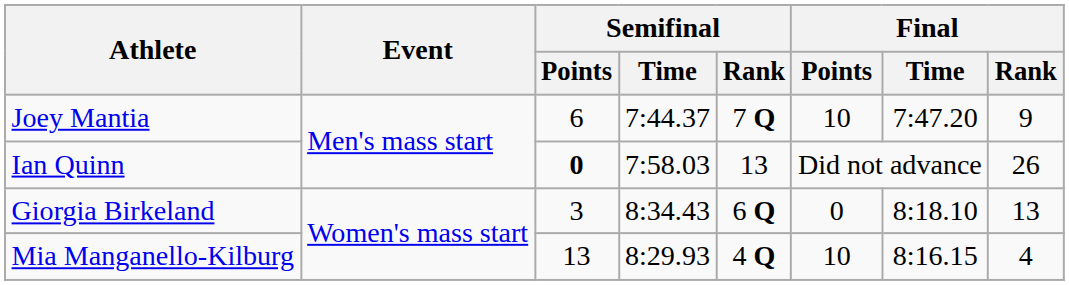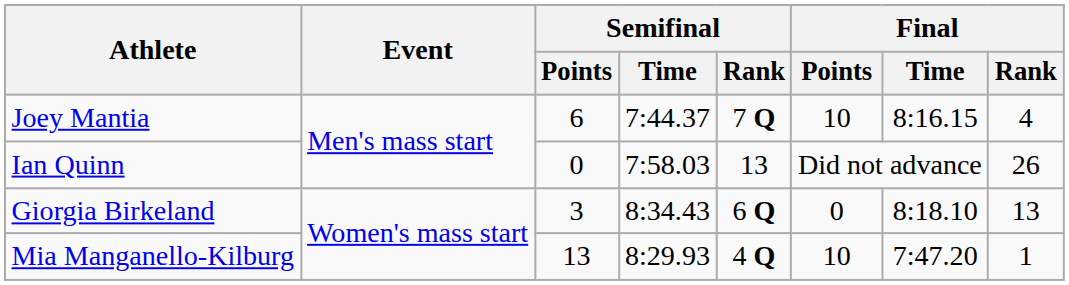Joey Mantia | Final / Time: 7:47.20 -> 8:16.15
Joey Mantia | Final / Rank: 9 -> 4
Ian Quinn | Semifinal / Points: bold -> normal
Mia Manganello-Kilburg | Final / Time: 8:16.15 -> 7:47.20
Mia Manganello-Kilburg | Final / Rank: 4 -> 1
